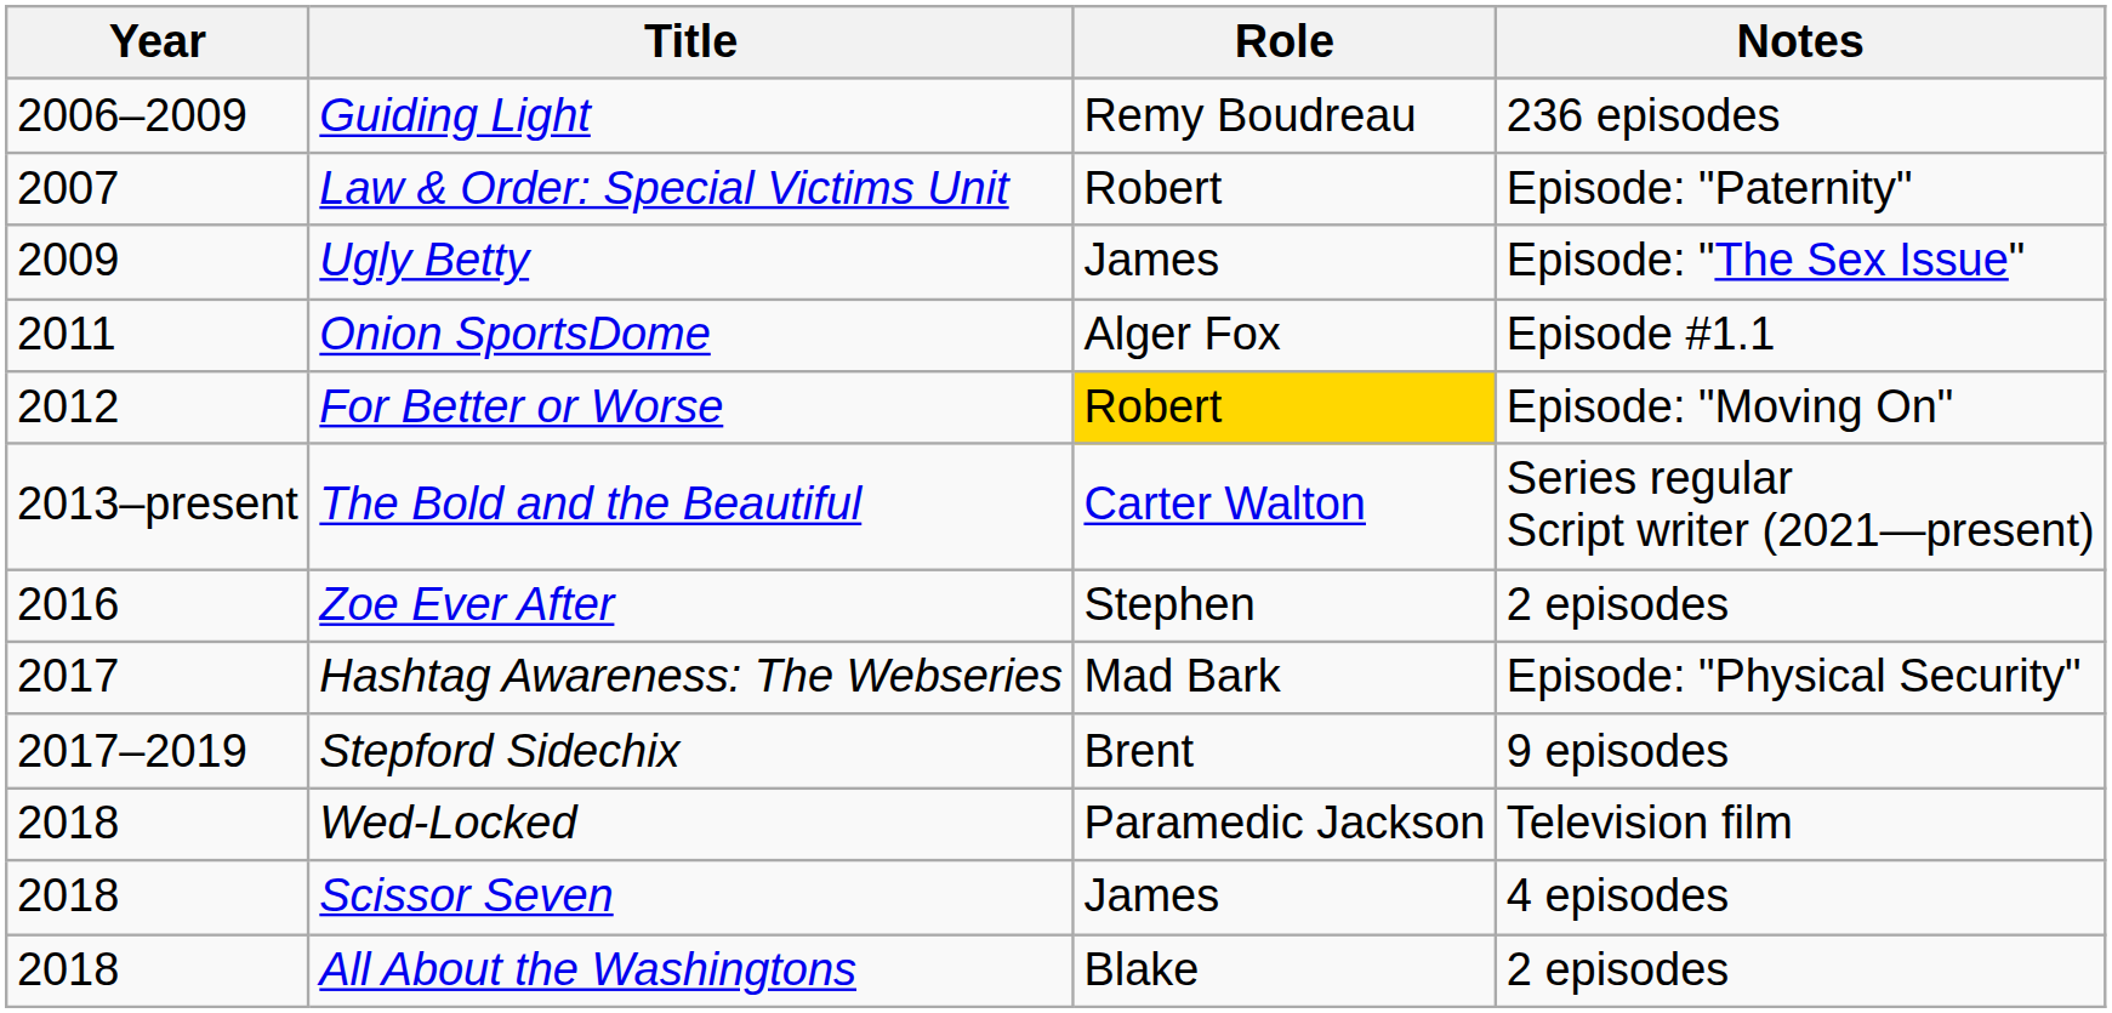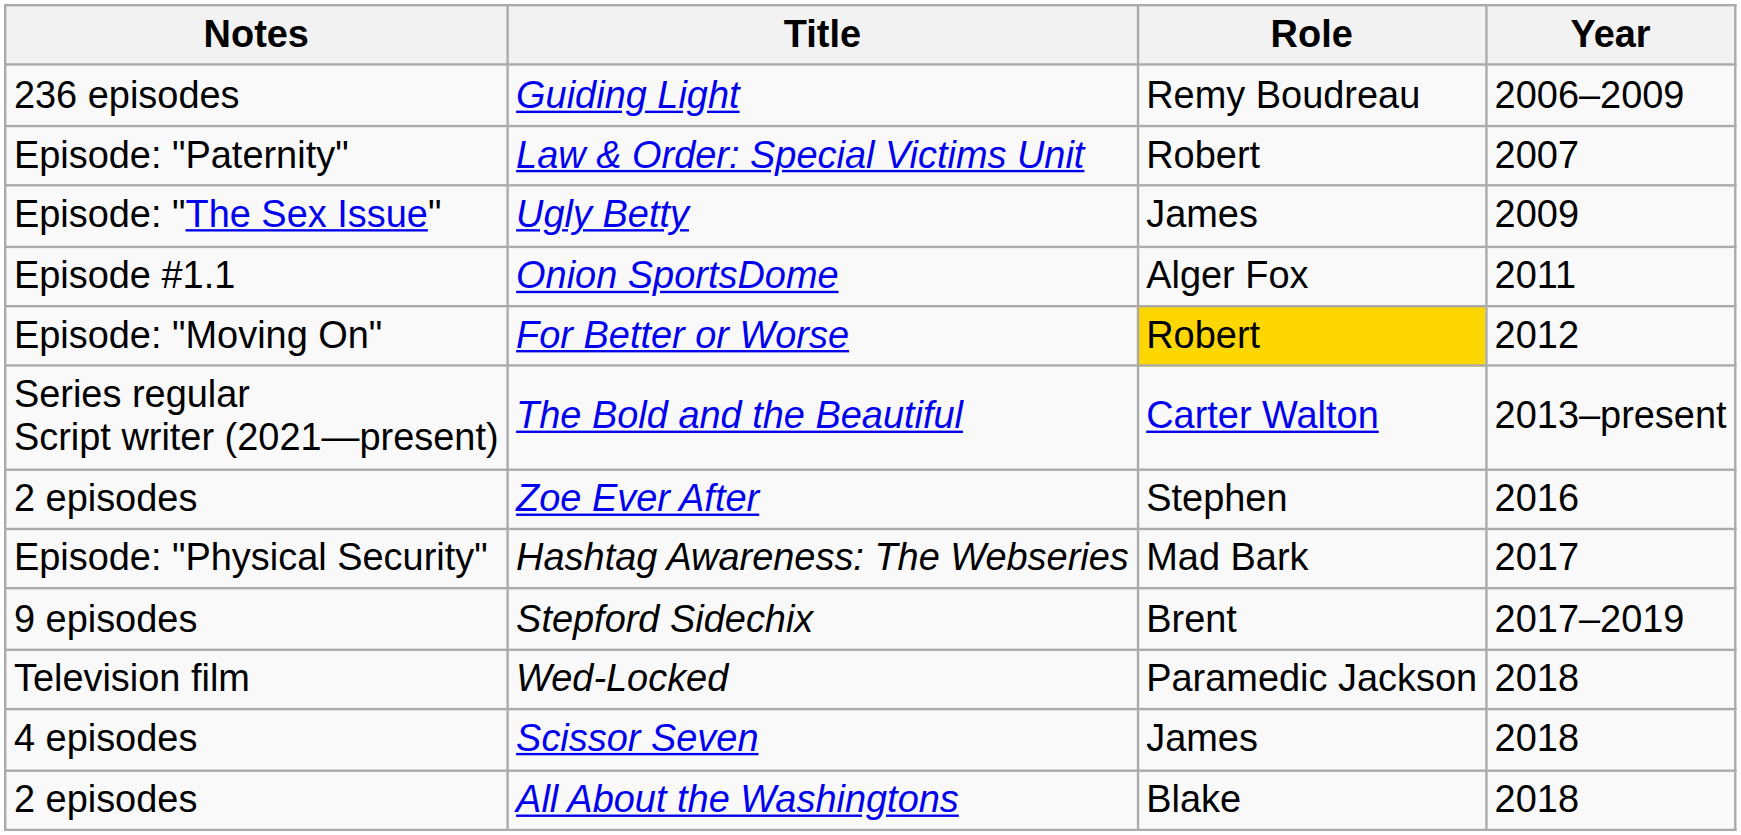columns swapped: Year <-> Notes
